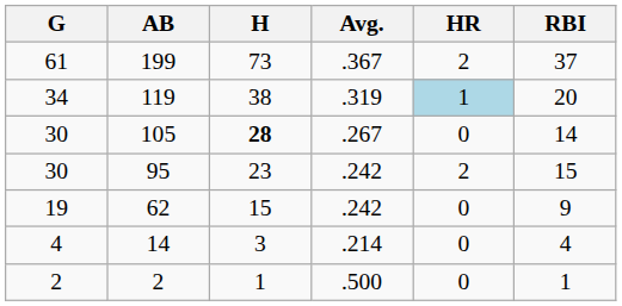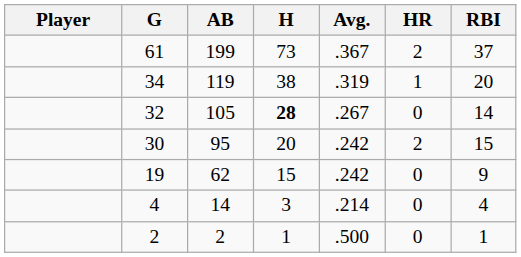+ column: Player
119 | HR: lightblue background -> no background
105 | G: 30 -> 32
95 | H: 23 -> 20
